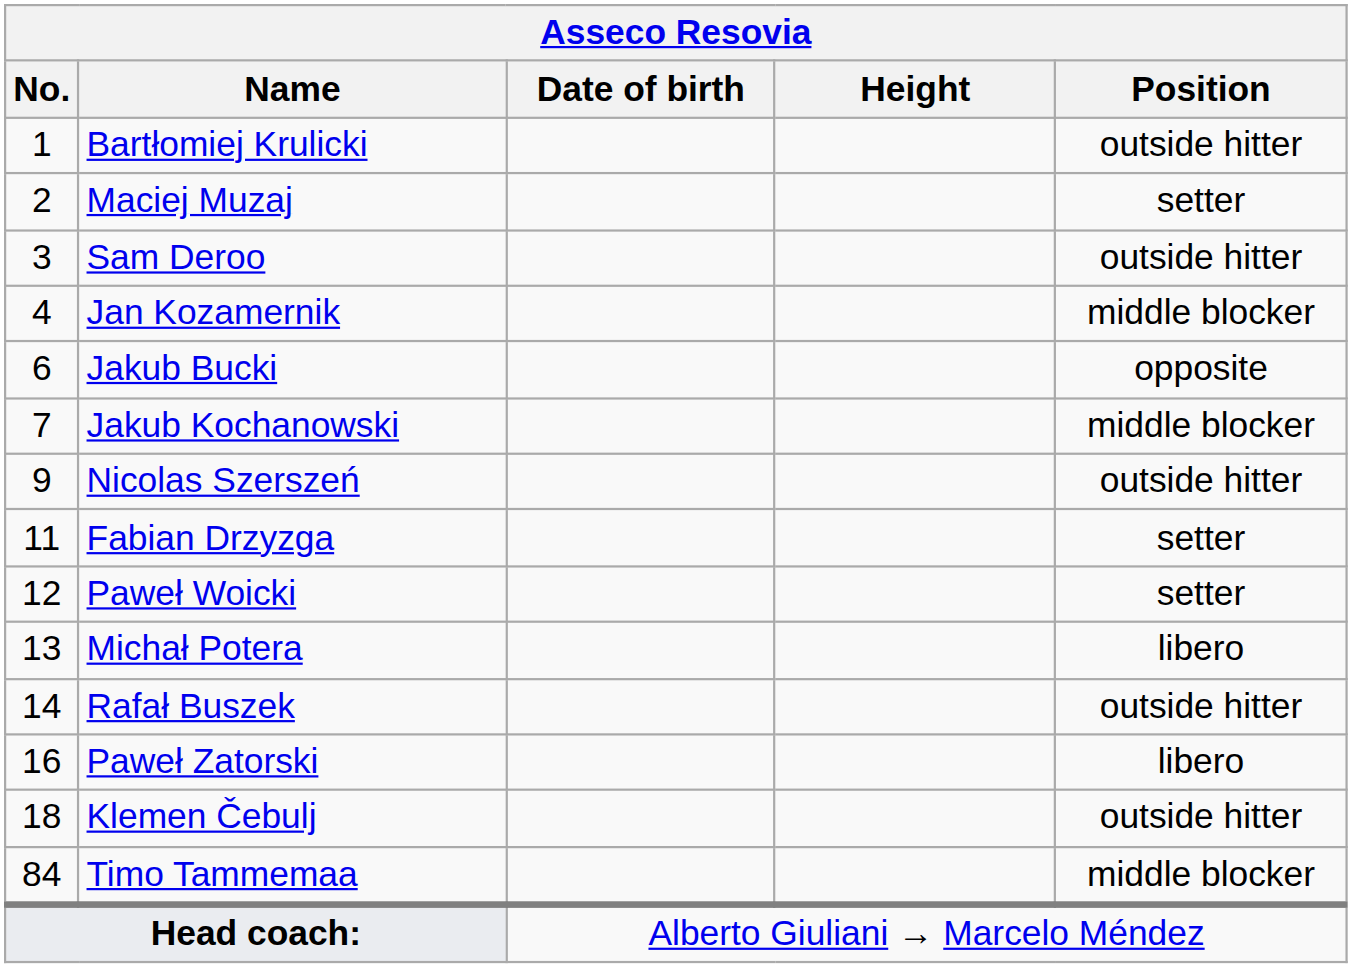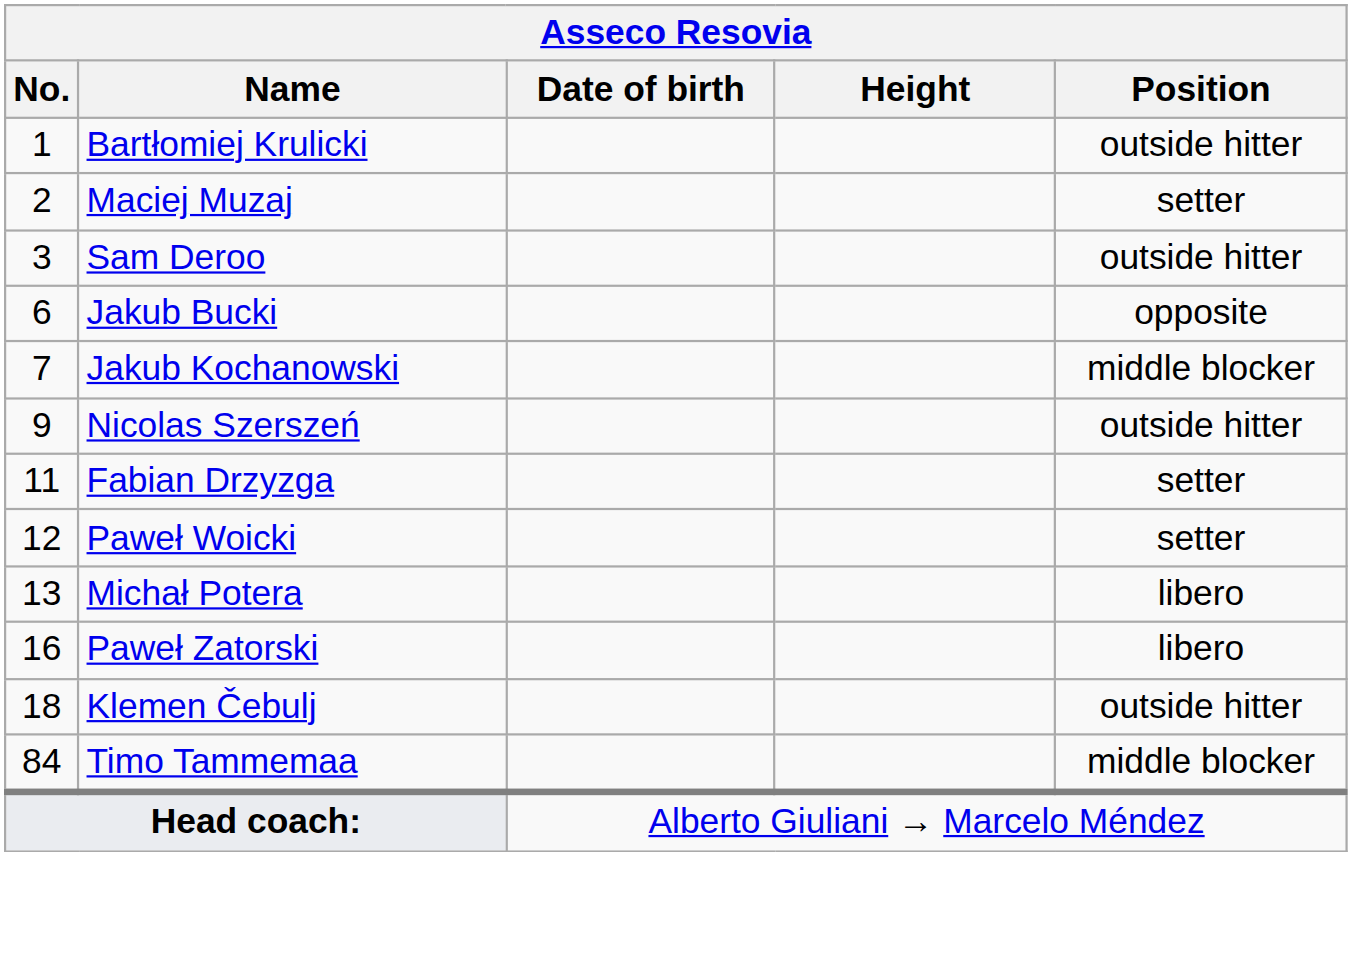- row: 4 | Jan Kozamernik | middle blocker
- row: 14 | Rafał Buszek | outside hitter
